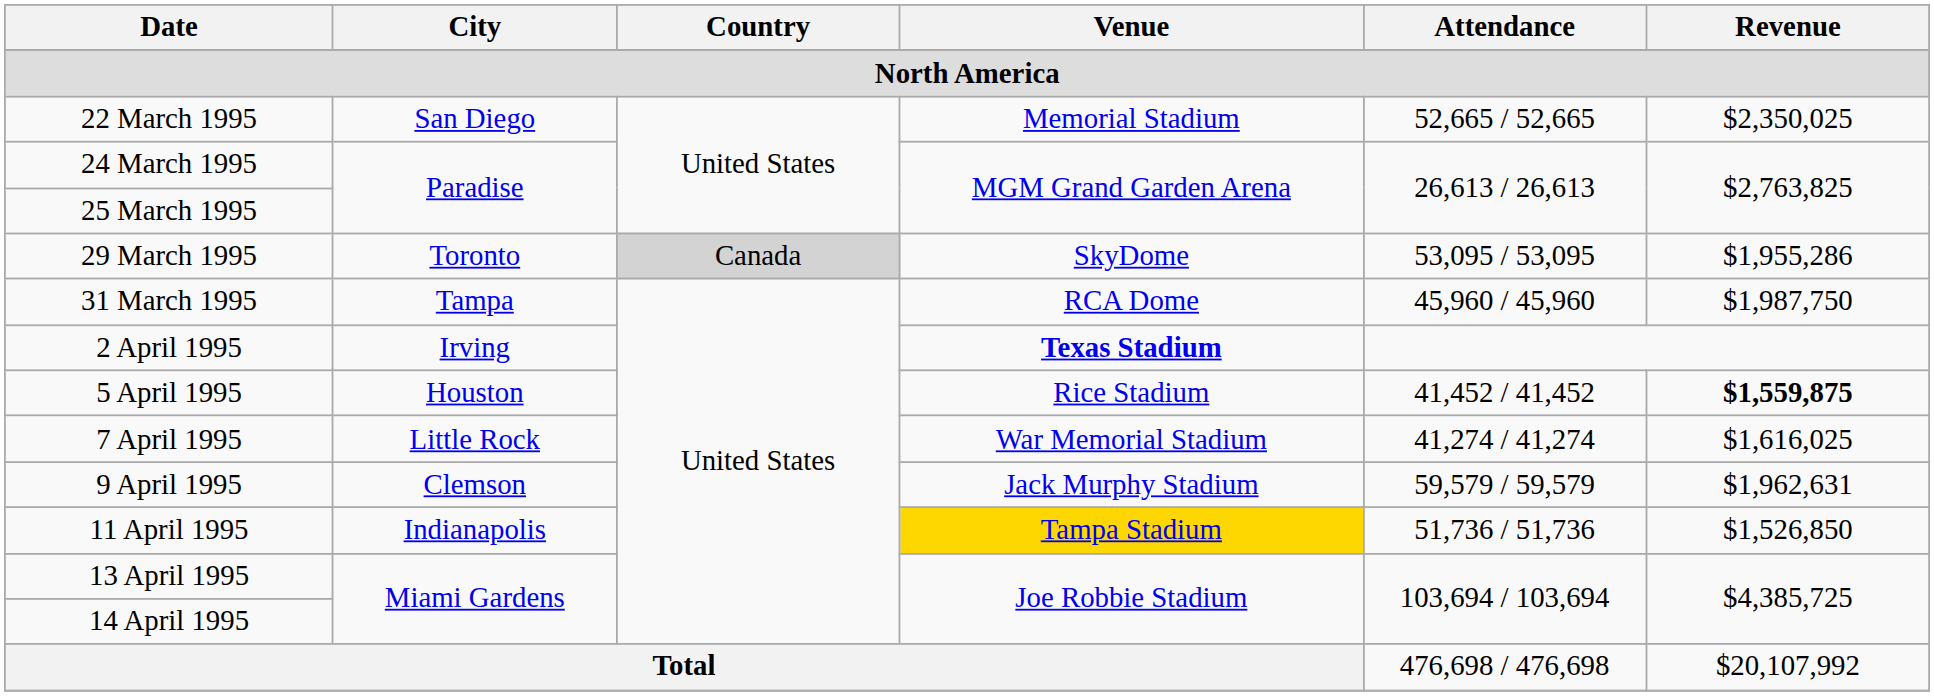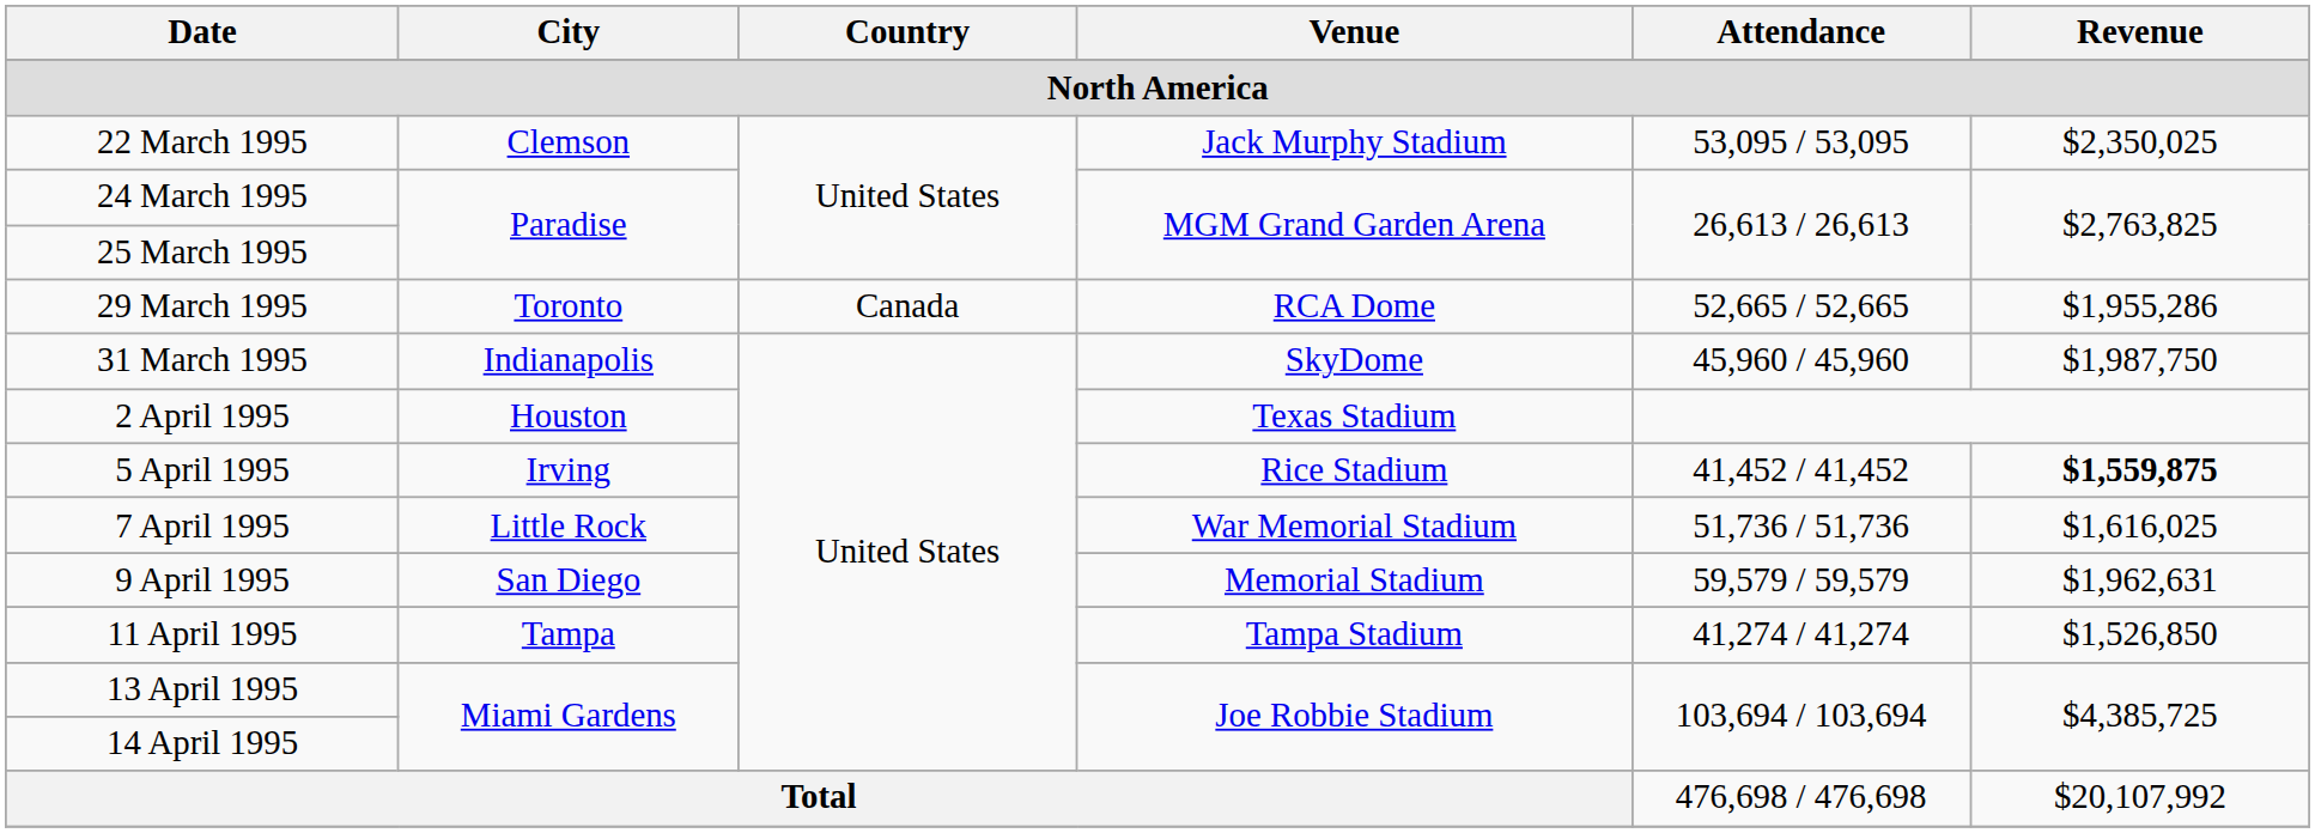22 March 1995 | City: San Diego -> Clemson
22 March 1995 | Venue: Memorial Stadium -> Jack Murphy Stadium
22 March 1995 | Attendance: 52,665 / 52,665 -> 53,095 / 53,095
29 March 1995 | Country: lightgrey background -> no background
29 March 1995 | Venue: SkyDome -> RCA Dome
29 March 1995 | Attendance: 53,095 / 53,095 -> 52,665 / 52,665
31 March 1995 | City: Tampa -> Indianapolis
31 March 1995 | Venue: RCA Dome -> SkyDome
2 April 1995 | City: Irving -> Houston
2 April 1995 | Venue: bold -> normal
5 April 1995 | City: Houston -> Irving
7 April 1995 | Attendance: 41,274 / 41,274 -> 51,736 / 51,736
9 April 1995 | City: Clemson -> San Diego
9 April 1995 | Venue: Jack Murphy Stadium -> Memorial Stadium
11 April 1995 | City: Indianapolis -> Tampa
11 April 1995 | Venue: gold background -> no background
11 April 1995 | Attendance: 51,736 / 51,736 -> 41,274 / 41,274
